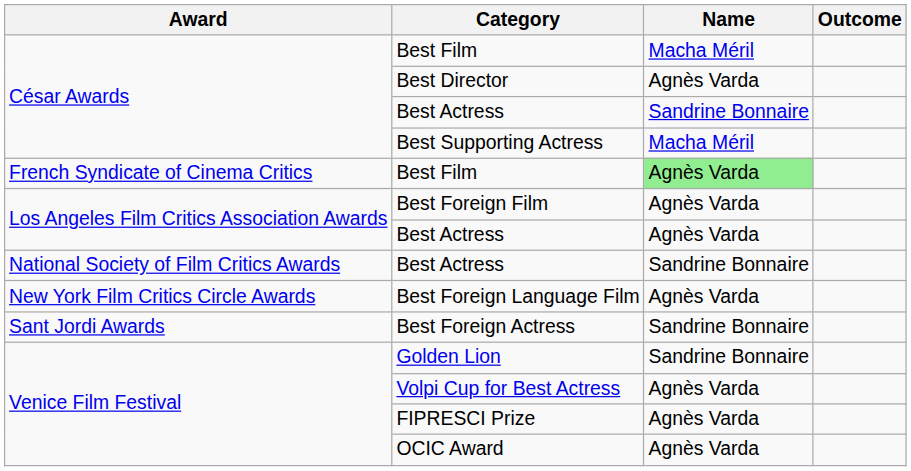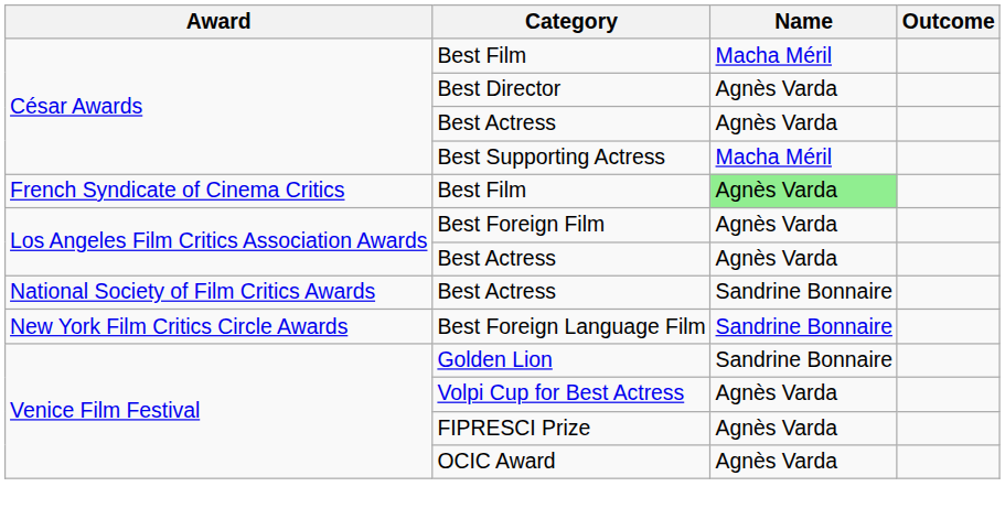César Awards / Best Actress | Name: Sandrine Bonnaire -> Agnès Varda
Best Foreign Language Film | Name: Agnès Varda -> Sandrine Bonnaire
- row: Sant Jordi Awards | Best Foreign Actress | Sandrine Bonnaire
